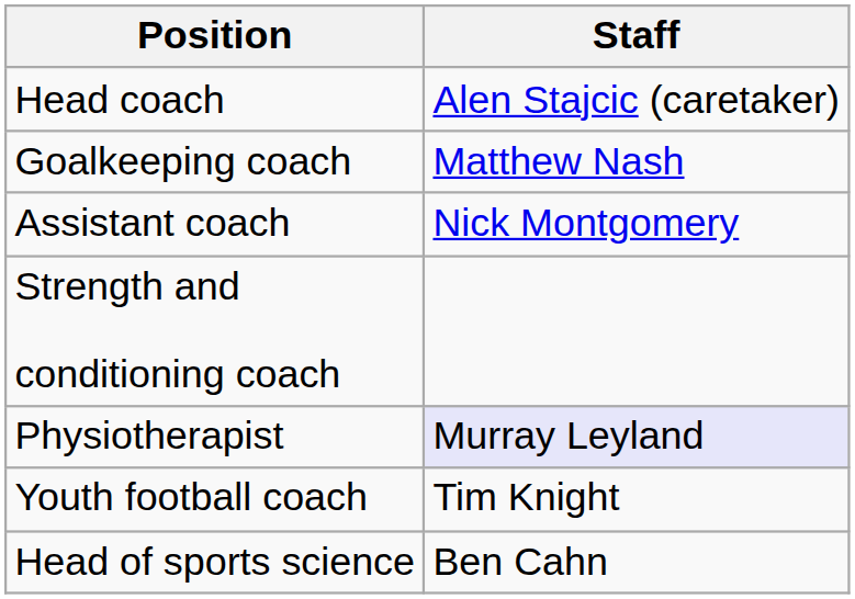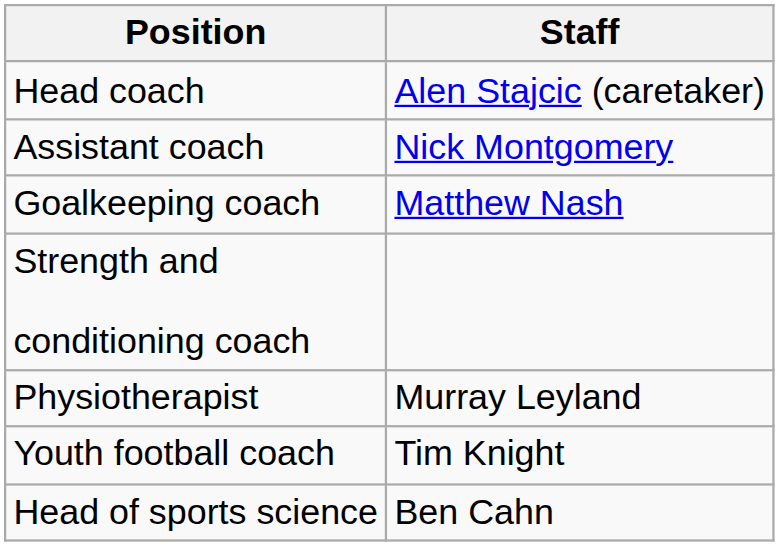rows swapped: Assistant coach <-> Goalkeeping coach
Physiotherapist | Staff: lavender background -> no background
